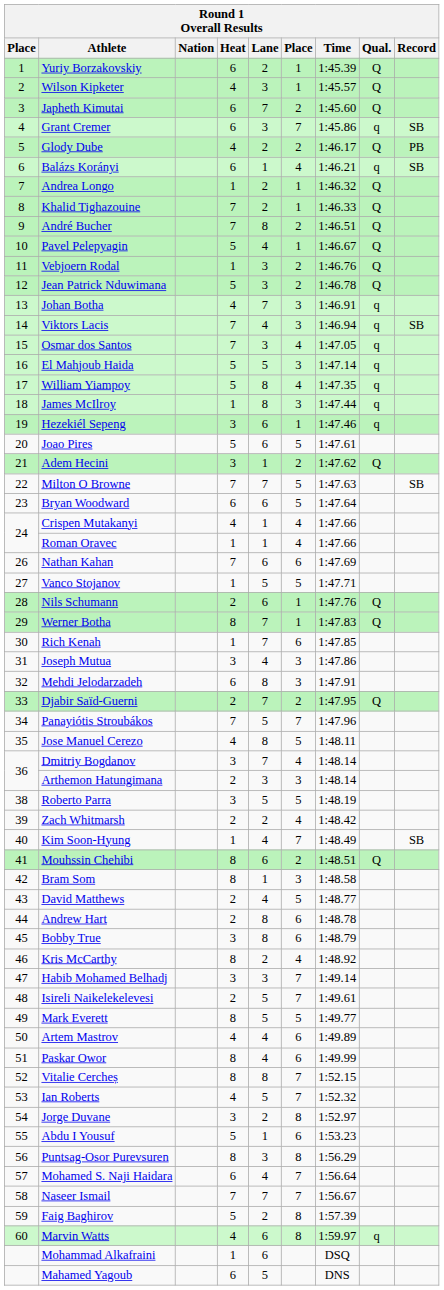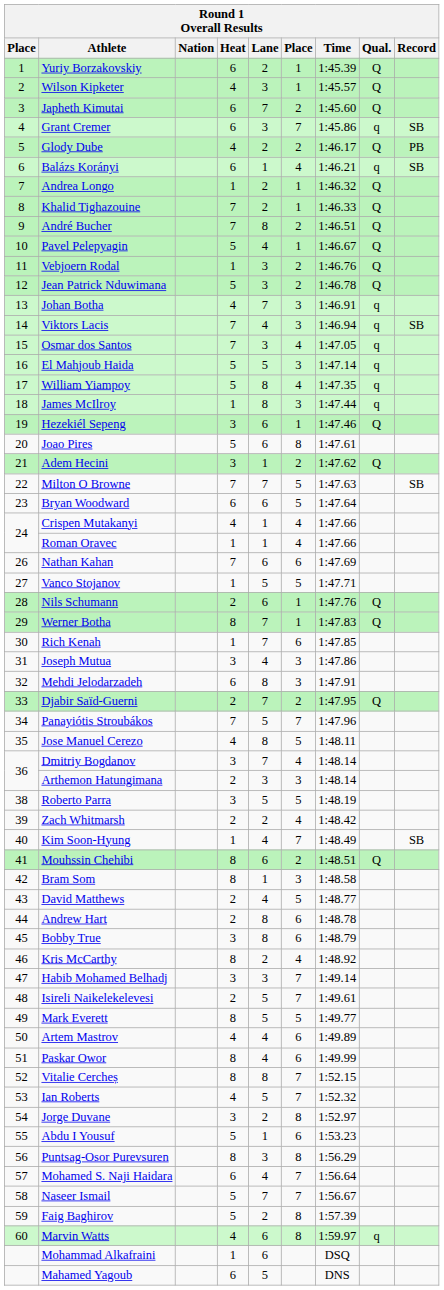Hezekiél Sepeng | Qual.: q -> Q
Joao Pires | column 6: 5 -> 8
Naseer Ismail | Heat: 7 -> 5
